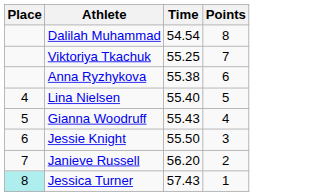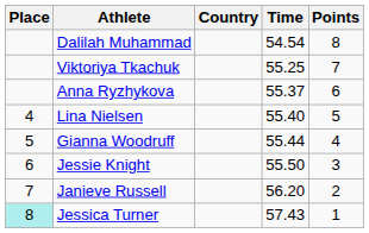+ column: Country
Anna Ryzhykova | Time: 55.38 -> 55.37
Gianna Woodruff | Time: 55.43 -> 55.44
